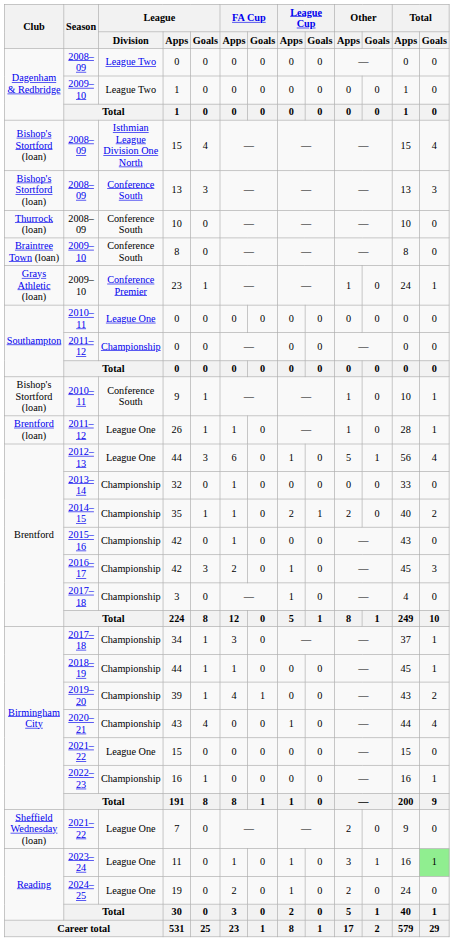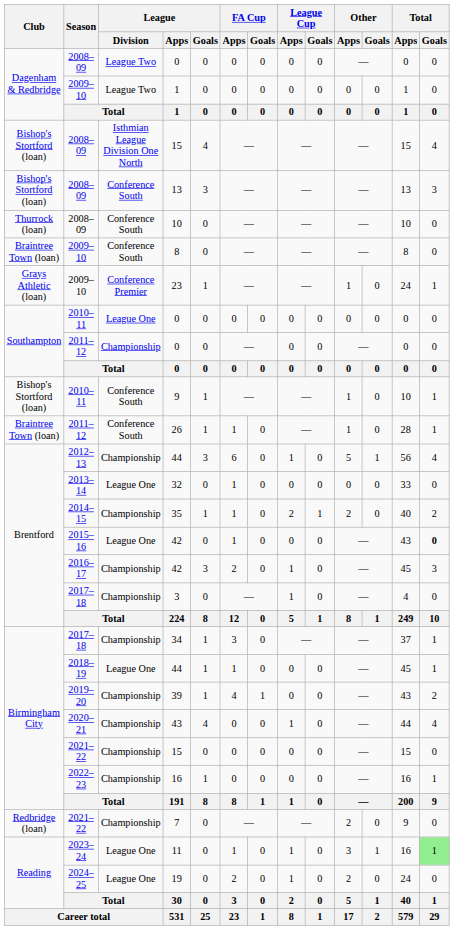26 | Club: Brentford (loan) -> Braintree Town (loan)
26 | League / Division: League One -> Conference South
2012–13 / 44 | League / Division: League One -> Championship
32 | League / Division: Championship -> League One
2015–16 / 42 | League / Division: Championship -> League One
2015–16 / 42 | Total / Goals: normal -> bold
2018–19 / 44 | League / Division: Championship -> League One
2021–22 / 15 | League / Division: League One -> Championship
7 | Club: Sheffield Wednesday (loan) -> Redbridge (loan)
7 | League / Division: League One -> Championship
